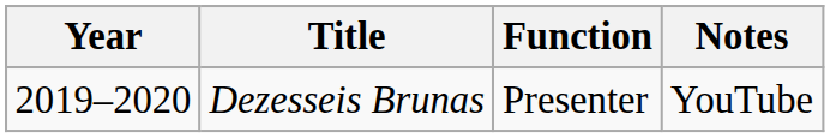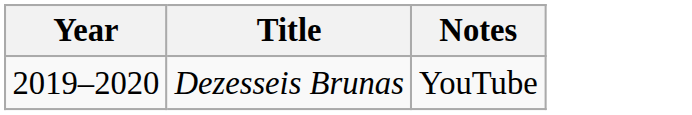- column: Function | Presenter
